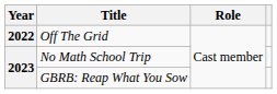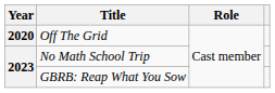Off The Grid | Year: 2022 -> 2020
